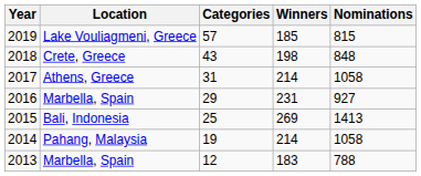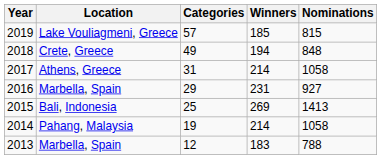2018 | Categories: 43 -> 49
2018 | Winners: 198 -> 194
